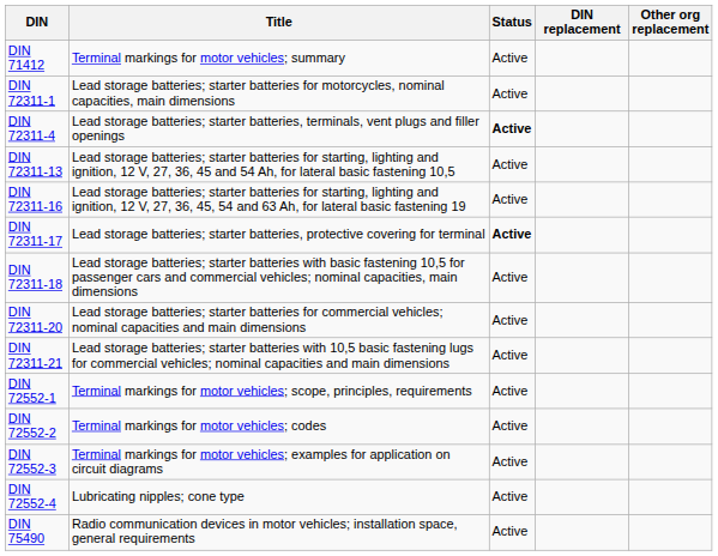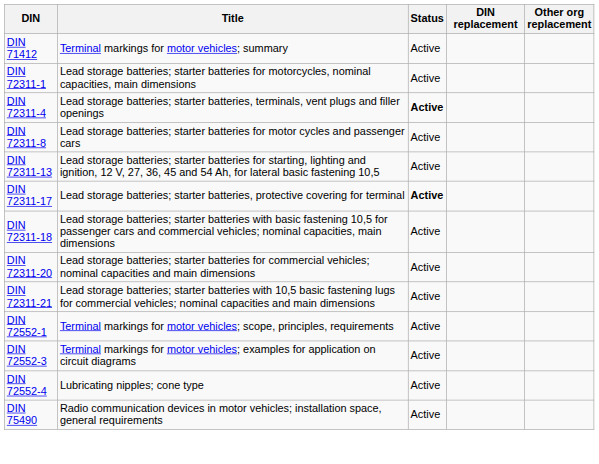+ row: DIN 72311-8 | Lead storage batteries; starter batteries for motor cycles and passenger cars | Active
- row: DIN 72311-16 | Lead storage batteries; starter batteries for starting, lighting and ignition, 12 V, 27, 36, 45, 54 and 63 Ah, for lateral basic fastening 19 | Active
- row: DIN 72552-2 | Terminal markings for motor vehicles; codes | Active
